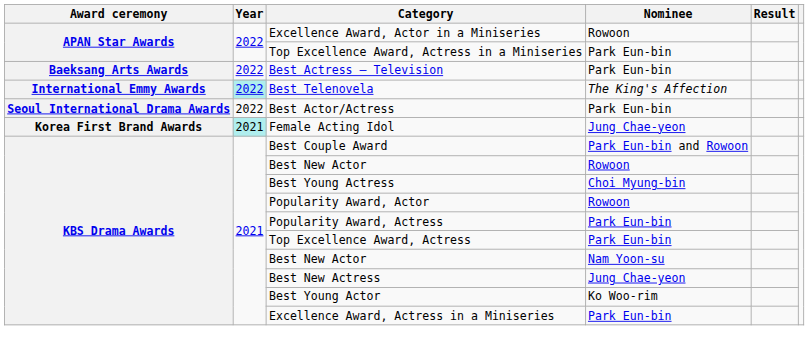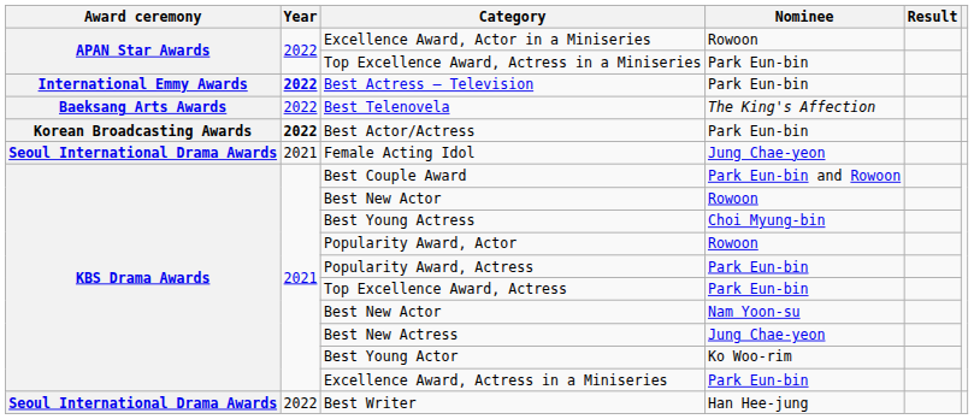Best Actress – Television | Award ceremony: Baeksang Arts Awards -> International Emmy Awards
Best Actress – Television | Year: normal -> bold
Best Telenovela | Award ceremony: International Emmy Awards -> Baeksang Arts Awards
Best Telenovela | Year: paleturquoise background -> no background
Best Actor/Actress | Award ceremony: Seoul International Drama Awards -> Korean Broadcasting Awards
Best Actor/Actress | Year: normal -> bold
Female Acting Idol | Award ceremony: Korea First Brand Awards -> Seoul International Drama Awards
Female Acting Idol | Year: paleturquoise background -> no background
+ row: Seoul International Drama Awards | 2022 | Best Writer | Han Hee-jung
